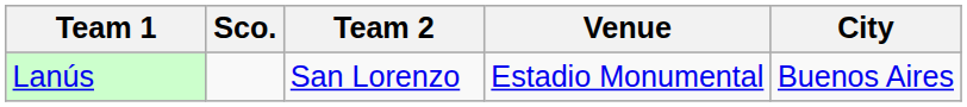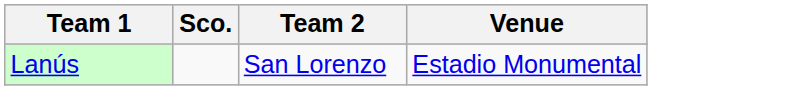- column: City | Buenos Aires
